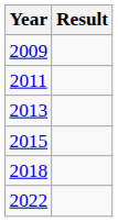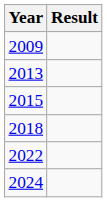- row: 2011
+ row: 2024
